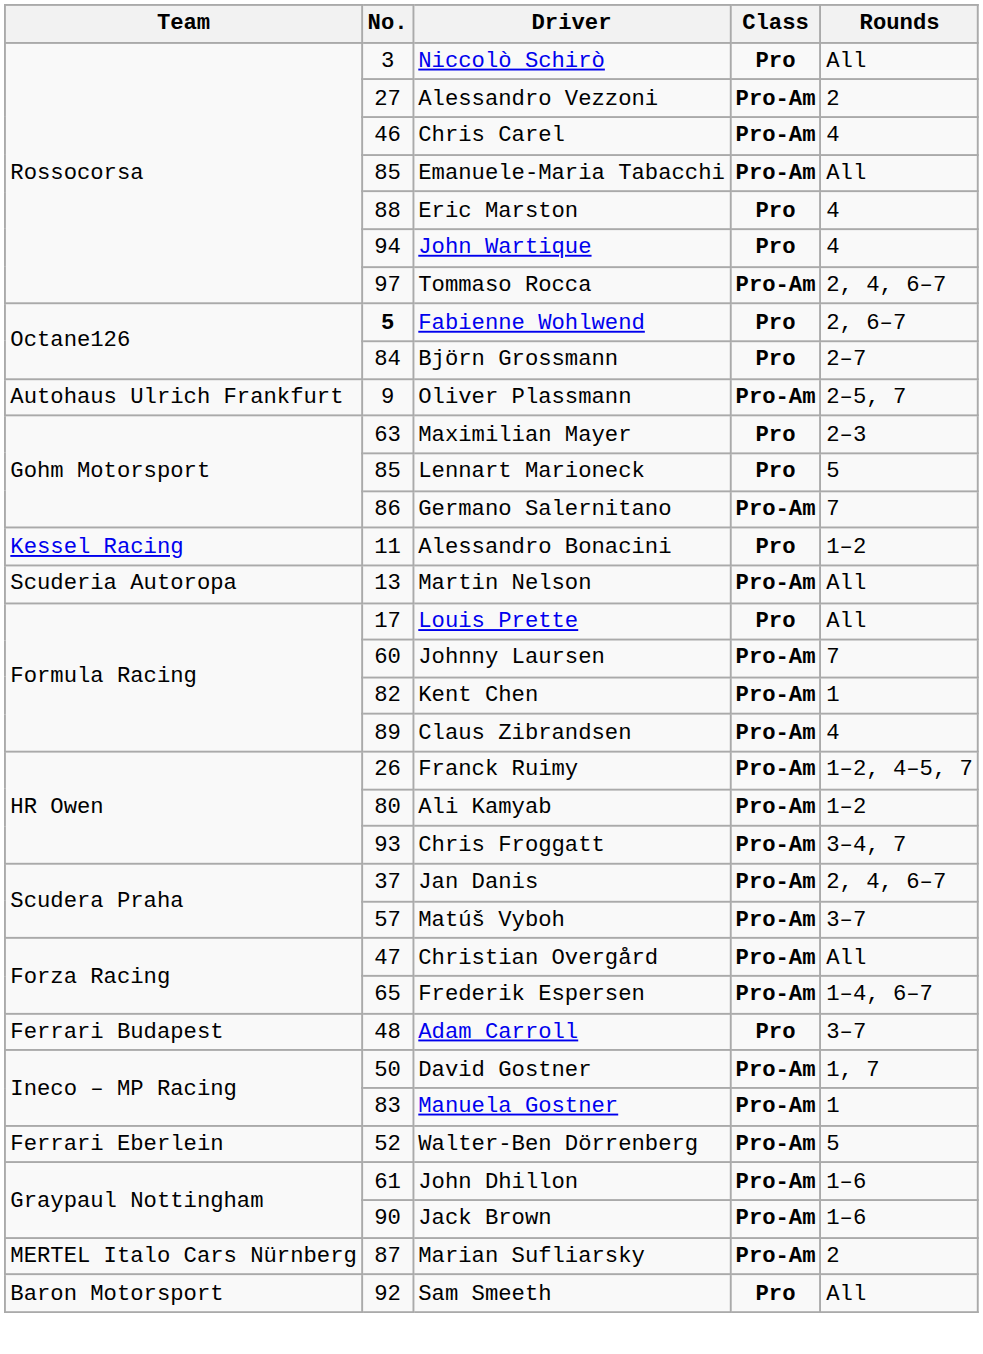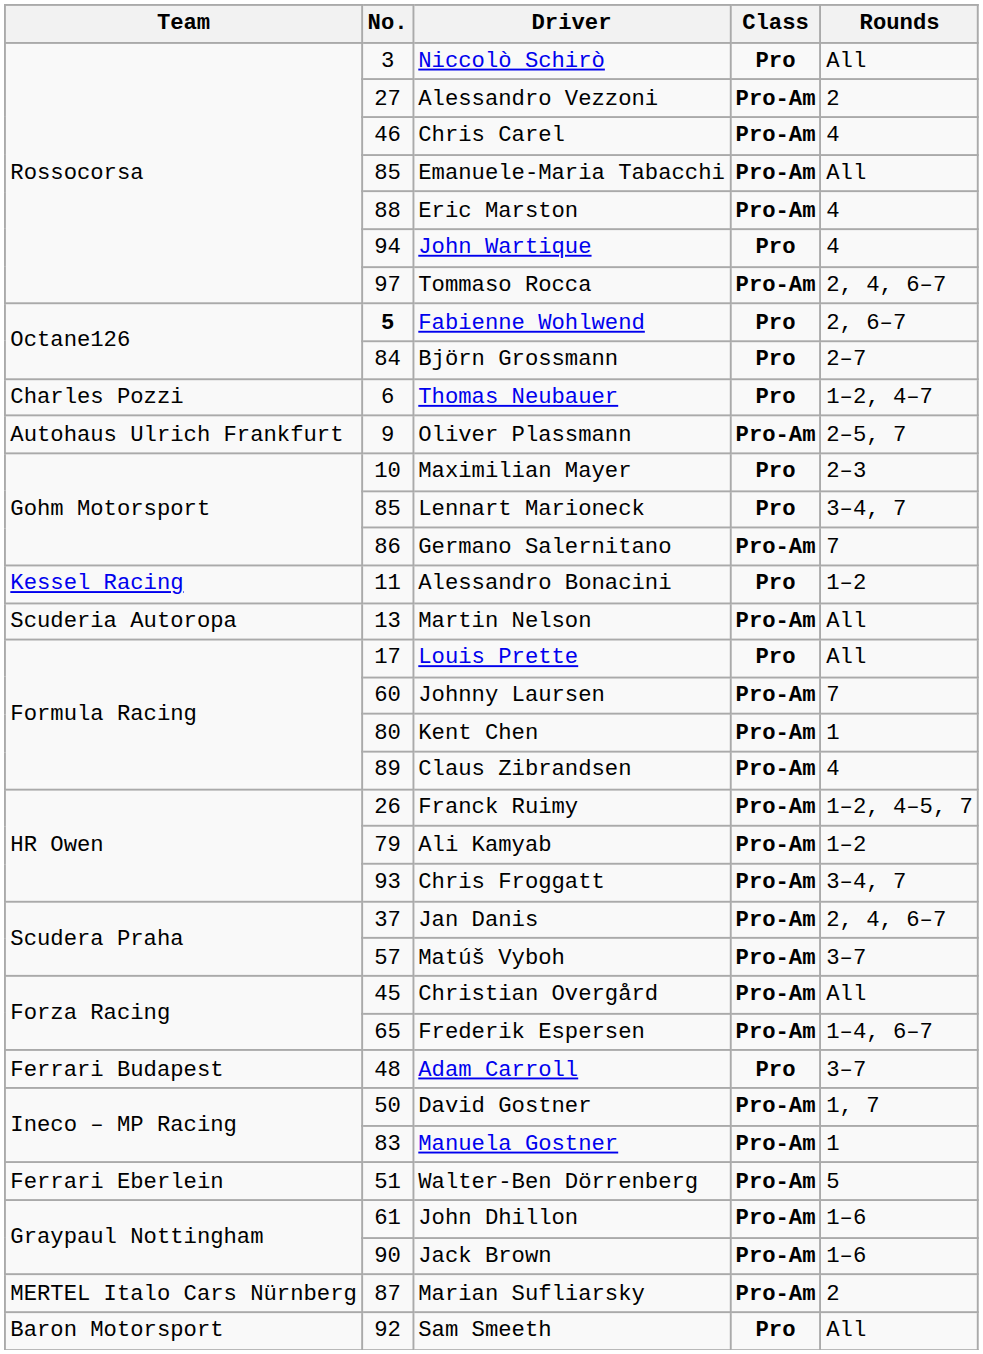Eric Marston | Class: Pro -> Pro-Am
+ row: Charles Pozzi | 6 | Thomas Neubauer | Pro | 1–2, 4–7
Maximilian Mayer | No.: 63 -> 10
Lennart Marioneck | Rounds: 5 -> 3–4, 7
Kent Chen | No.: 82 -> 80
Ali Kamyab | No.: 80 -> 79
Christian Overgård | No.: 47 -> 45
Walter-Ben Dörrenberg | No.: 52 -> 51
